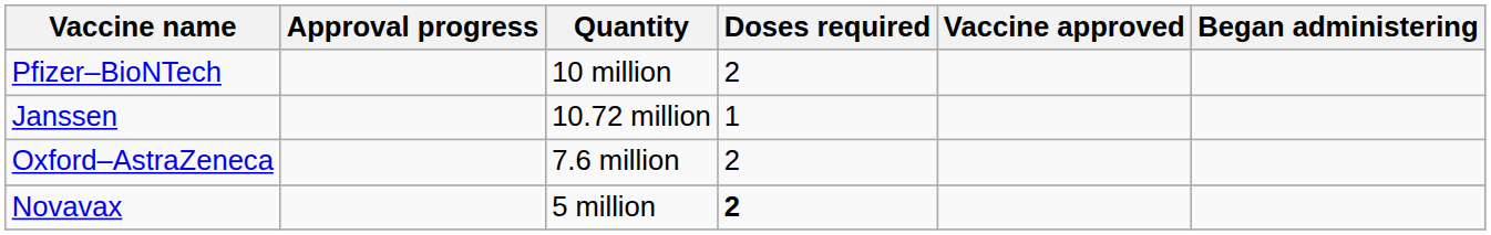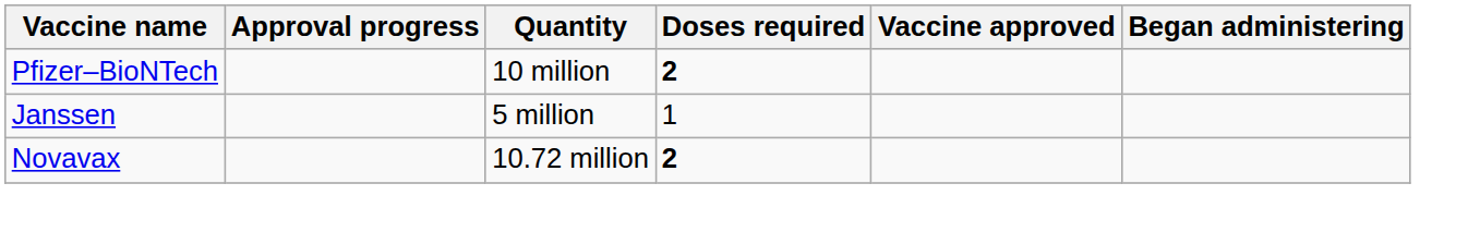Pfizer–BioNTech | Doses required: normal -> bold
Janssen | Quantity: 10.72 million -> 5 million
- row: Oxford–AstraZeneca | 7.6 million | 2
Novavax | Quantity: 5 million -> 10.72 million
